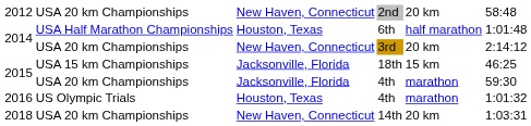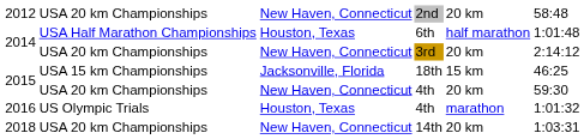2015 / 4th | column 3: Jacksonville, Florida -> New Haven, Connecticut
2015 / 4th | column 5: marathon -> 20 km
